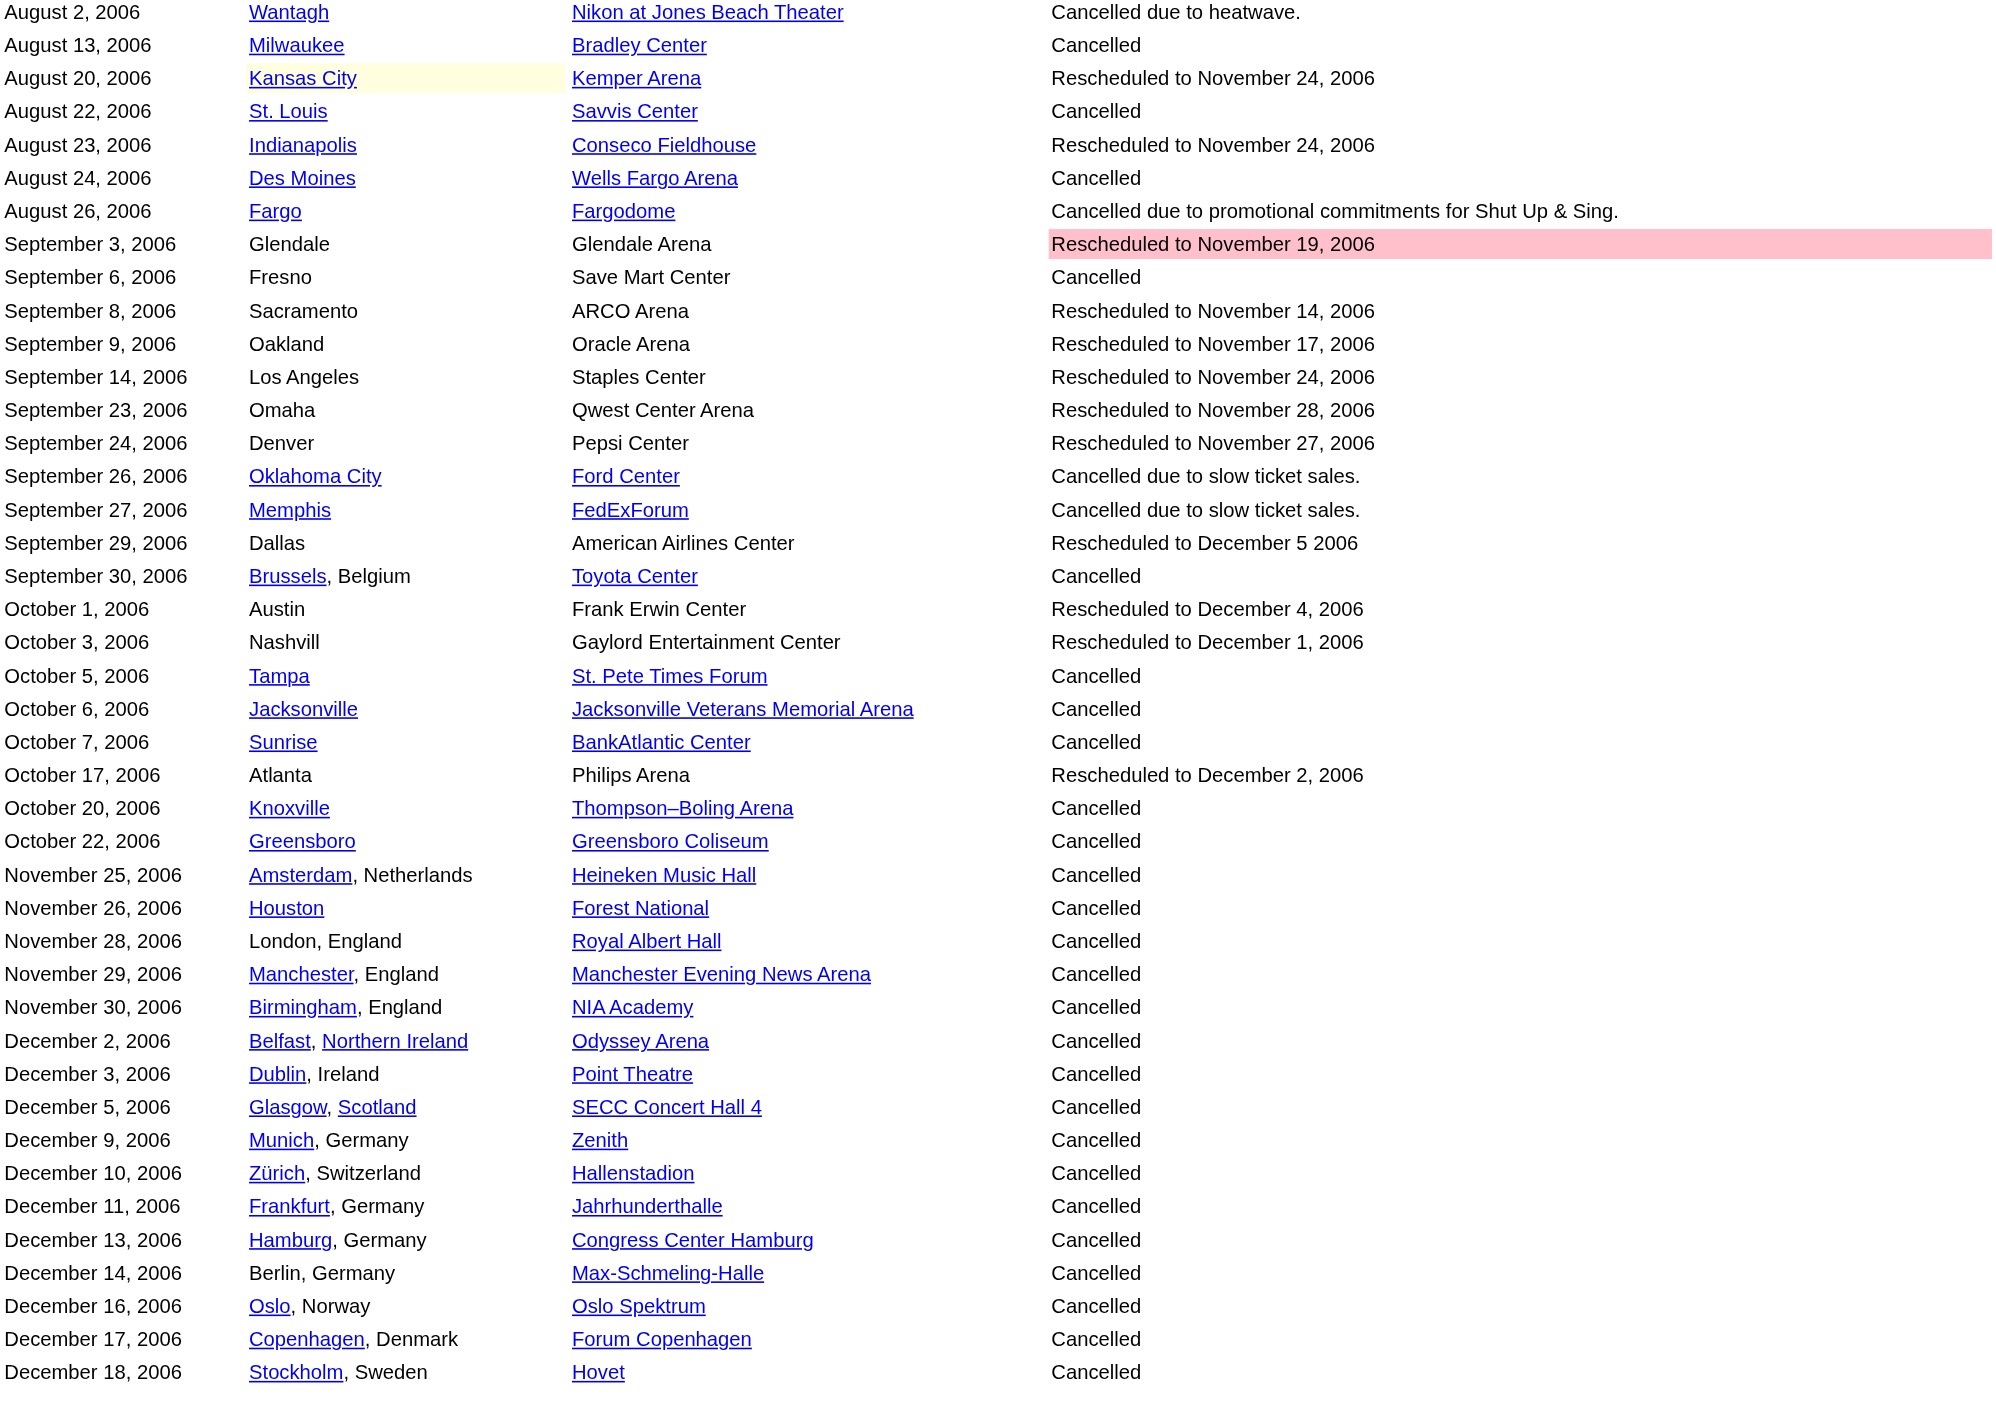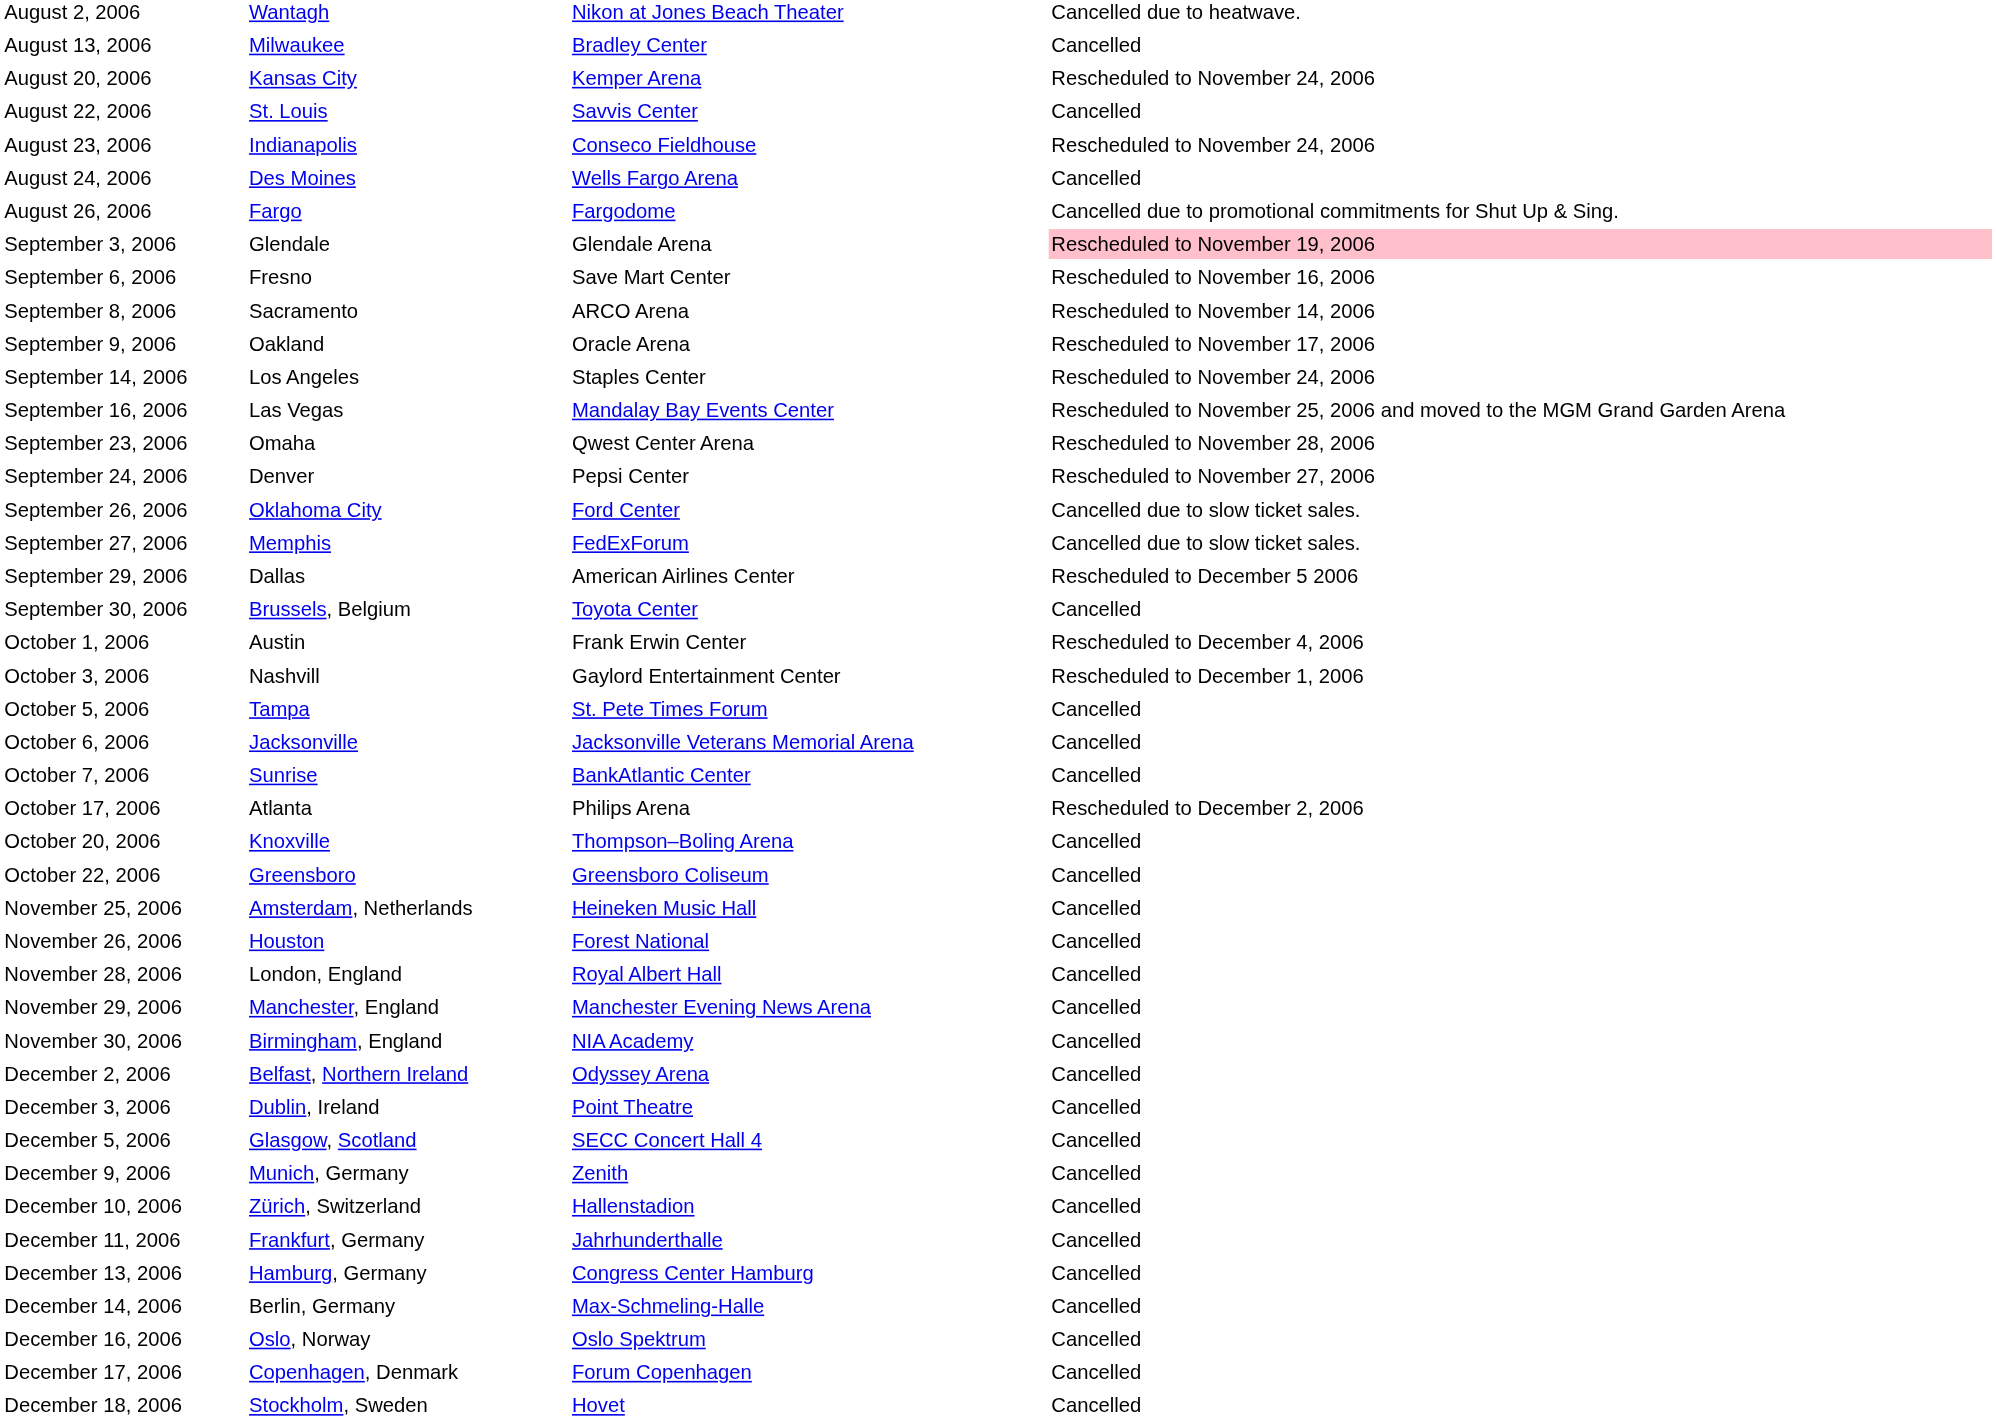August 20, 2006 | column 2: lightyellow background -> no background
September 6, 2006 | column 4: Cancelled -> Rescheduled to November 16, 2006
+ row: September 16, 2006 | Las Vegas | Mandalay Bay Events Center | Rescheduled to November 25, 2006 and moved to the MGM Grand Garden Arena
